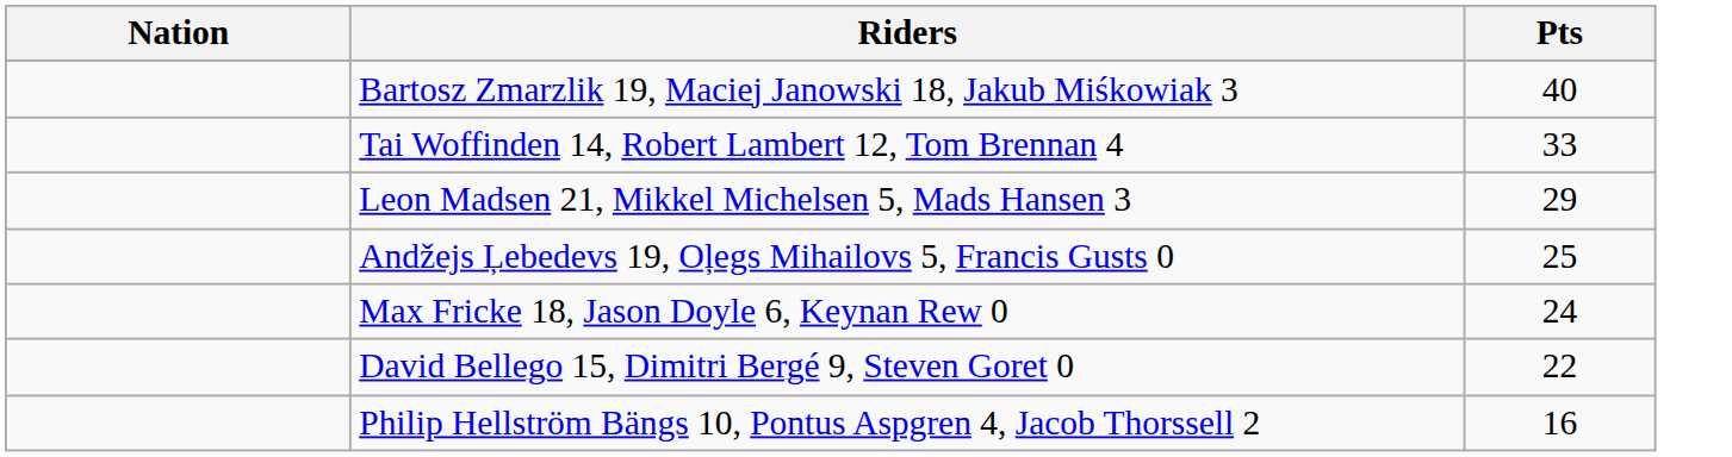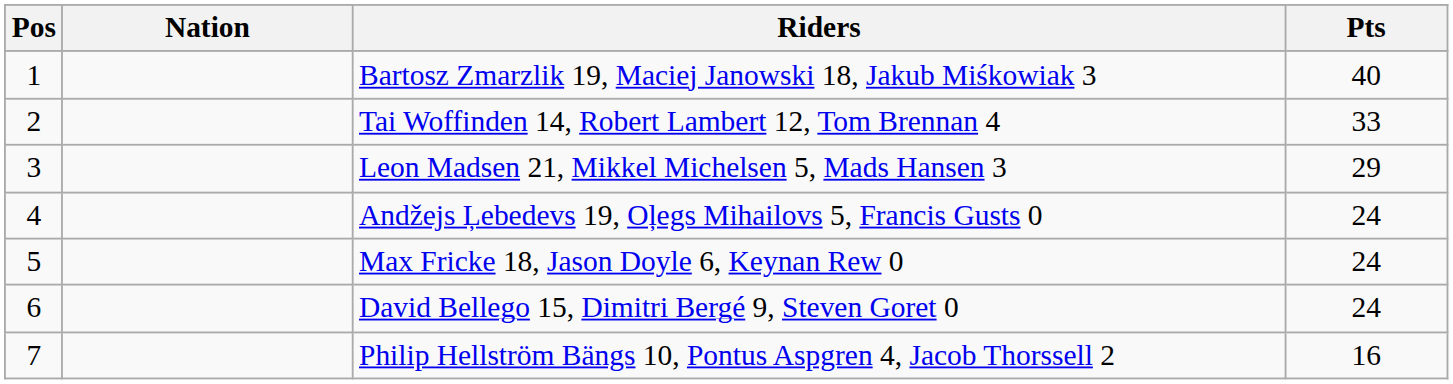+ column: Pos | 1 | 2 | 3 | 4 | 5 | 6 | 7
Andžejs Ļebedevs 19, Oļegs Mihailovs 5, Francis Gusts 0 | Pts: 25 -> 24
David Bellego 15, Dimitri Bergé 9, Steven Goret 0 | Pts: 22 -> 24
